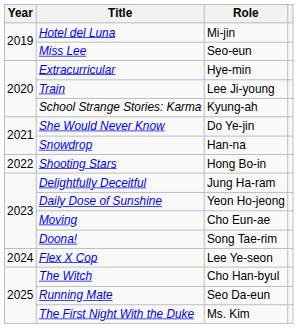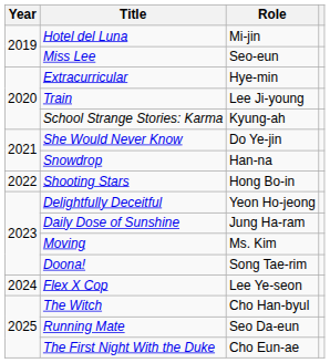Delightfully Deceitful | Role: Jung Ha-ram -> Yeon Ho-jeong
Daily Dose of Sunshine | Role: Yeon Ho-jeong -> Jung Ha-ram
Moving | Role: Cho Eun-ae -> Ms. Kim
The First Night With the Duke | Role: Ms. Kim -> Cho Eun-ae
